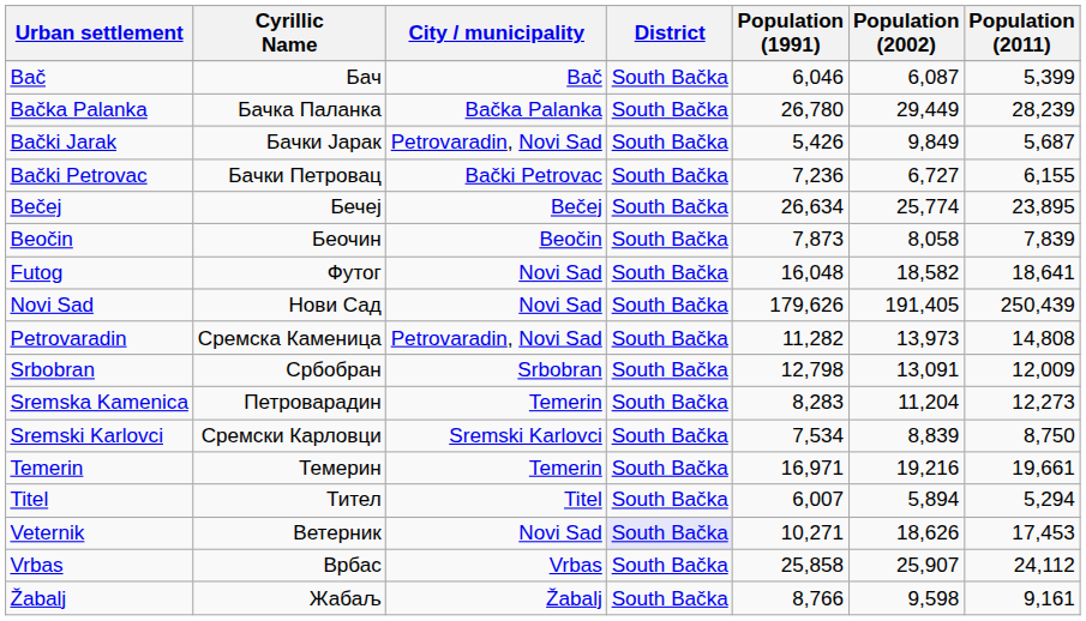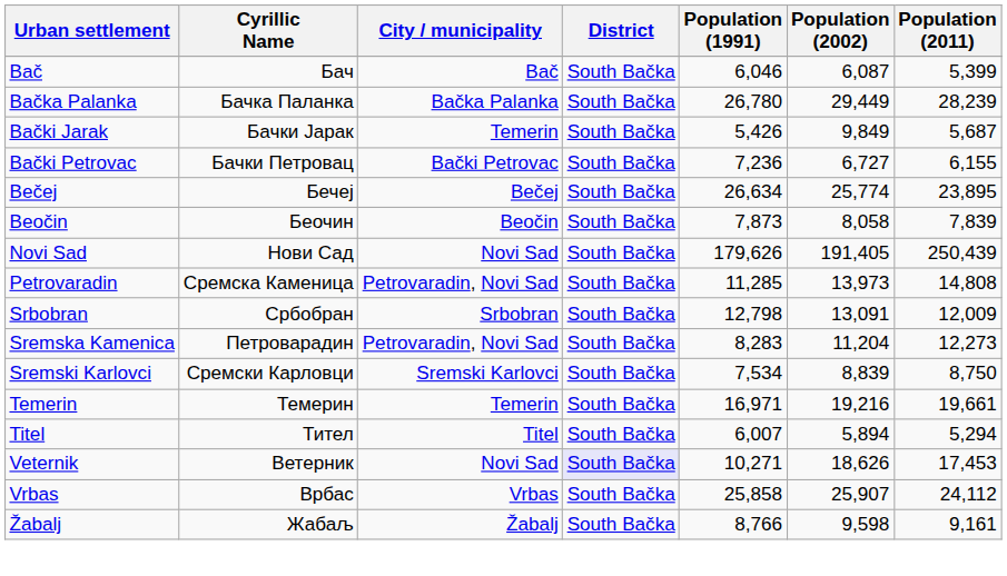Bački Jarak | City / municipality: Petrovaradin, Novi Sad -> Temerin
- row: Futog | Футог | Novi Sad | South Bačka | 16,048 | 18,582 | 18,641
Petrovaradin | Population (1991): 11,282 -> 11,285
Sremska Kamenica | City / municipality: Temerin -> Petrovaradin, Novi Sad
